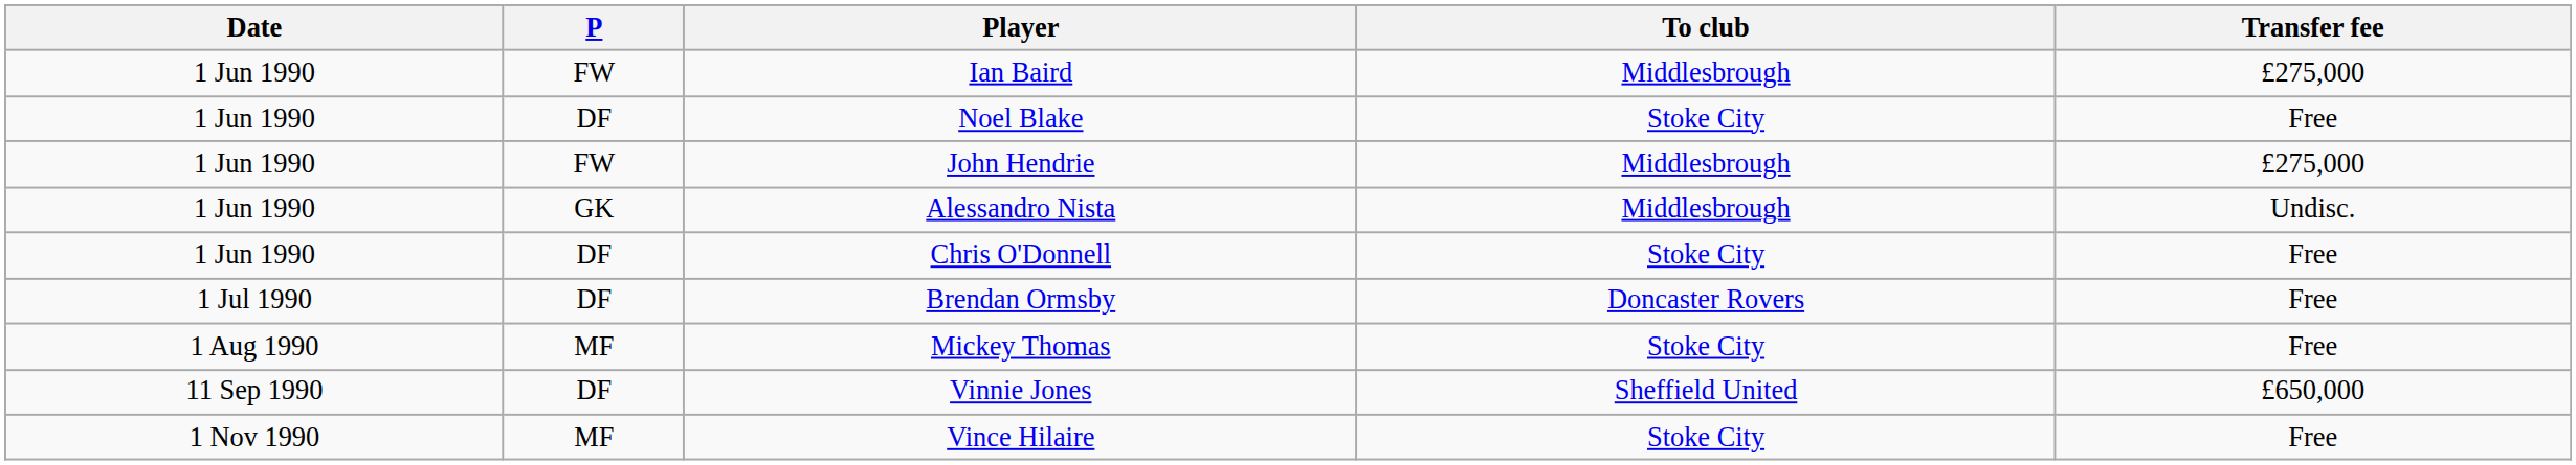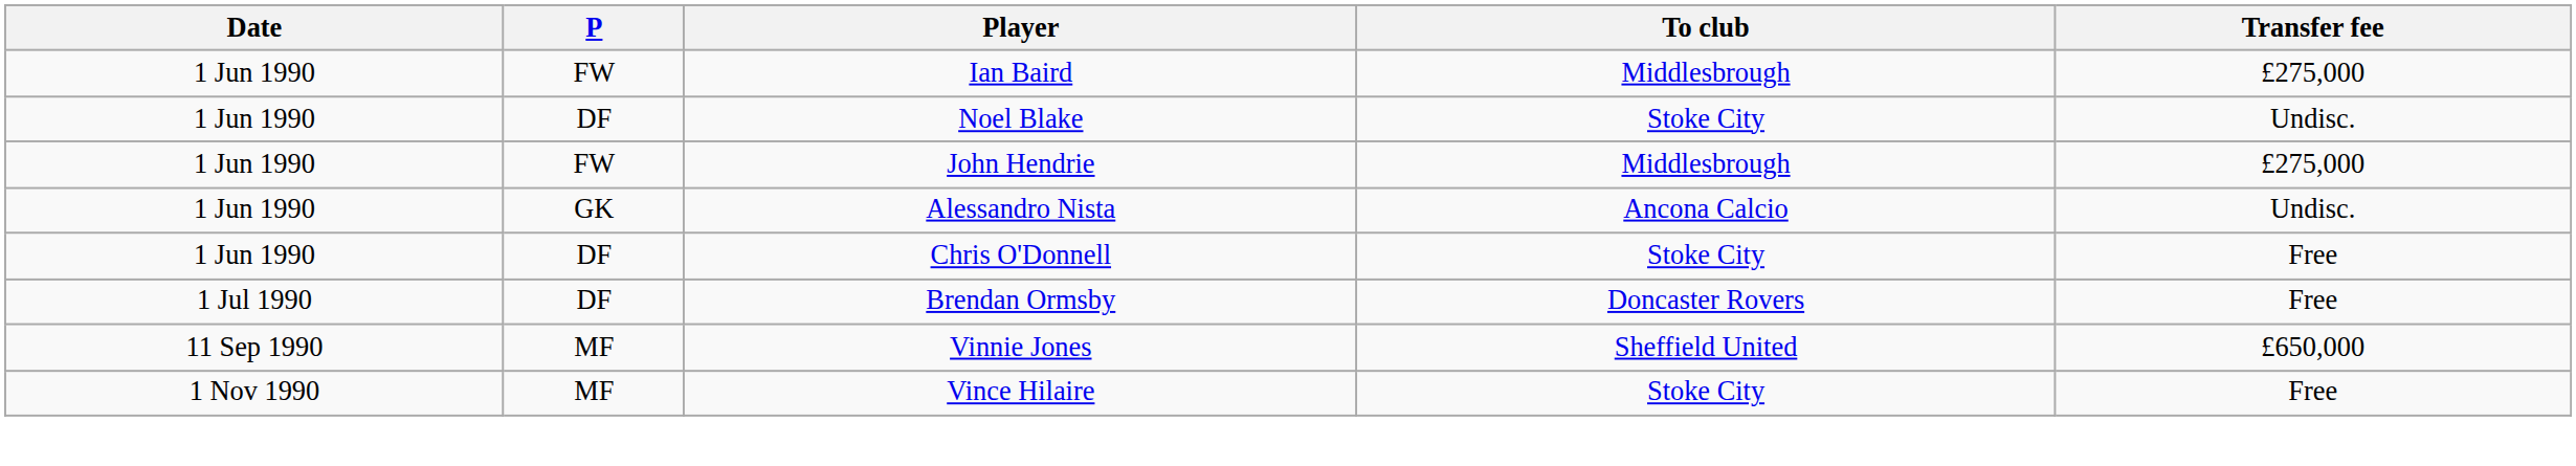Noel Blake | Transfer fee: Free -> Undisc.
Alessandro Nista | To club: Middlesbrough -> Ancona Calcio
- row: 1 Aug 1990 | MF | Mickey Thomas | Stoke City | Free
Vinnie Jones | P: DF -> MF
